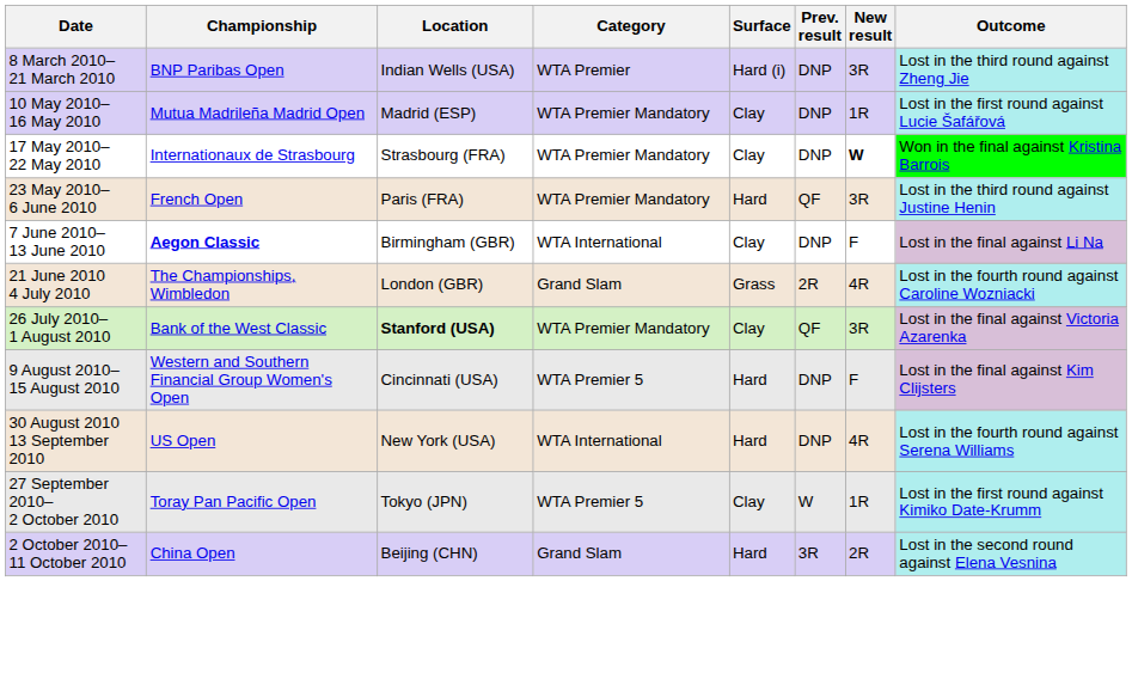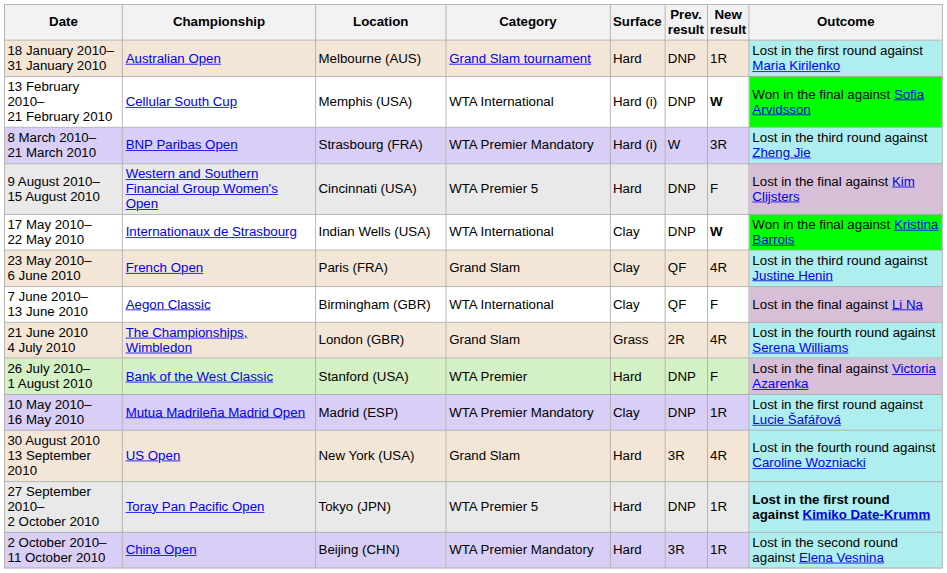+ row: 18 January 2010– 31 January 2010 | Australian Open | Melbourne (AUS) | Grand Slam tournament | Hard | DNP | 1R | Lost in the first round against Maria Kirilenko
+ row: 13 February 2010– 21 February 2010 | Cellular South Cup | Memphis (USA) | WTA International | Hard (i) | DNP | W | Won in the final against Sofia Arvidsson
8 March 2010– 21 March 2010 | Location: Indian Wells (USA) -> Strasbourg (FRA)
8 March 2010– 21 March 2010 | Category: WTA Premier -> WTA Premier Mandatory
8 March 2010– 21 March 2010 | Prev. result: DNP -> W
rows swapped: 10 May 2010– 16 May 2010 <-> 9 August 2010– 15 August 2010
17 May 2010– 22 May 2010 | Location: Strasbourg (FRA) -> Indian Wells (USA)
17 May 2010– 22 May 2010 | Category: WTA Premier Mandatory -> WTA International
23 May 2010– 6 June 2010 | Category: WTA Premier Mandatory -> Grand Slam
23 May 2010– 6 June 2010 | Surface: Hard -> Clay
23 May 2010– 6 June 2010 | New result: 3R -> 4R
7 June 2010– 13 June 2010 | Championship: bold -> normal
7 June 2010– 13 June 2010 | Prev. result: DNP -> QF
21 June 2010 4 July 2010 | Outcome: Lost in the fourth round against Caroline Wozniacki -> Lost in the fourth round against Serena Williams
26 July 2010– 1 August 2010 | Location: bold -> normal
26 July 2010– 1 August 2010 | Category: WTA Premier Mandatory -> WTA Premier
26 July 2010– 1 August 2010 | Surface: Clay -> Hard
26 July 2010– 1 August 2010 | Prev. result: QF -> DNP
26 July 2010– 1 August 2010 | New result: 3R -> F
30 August 2010 13 September 2010 | Category: WTA International -> Grand Slam
30 August 2010 13 September 2010 | Prev. result: DNP -> 3R
30 August 2010 13 September 2010 | Outcome: Lost in the fourth round against Serena Williams -> Lost in the fourth round against Caroline Wozniacki
27 September 2010– 2 October 2010 | Surface: Clay -> Hard
27 September 2010– 2 October 2010 | Prev. result: W -> DNP
27 September 2010– 2 October 2010 | Outcome: normal -> bold
2 October 2010– 11 October 2010 | Category: Grand Slam -> WTA Premier Mandatory
2 October 2010– 11 October 2010 | New result: 2R -> 1R
